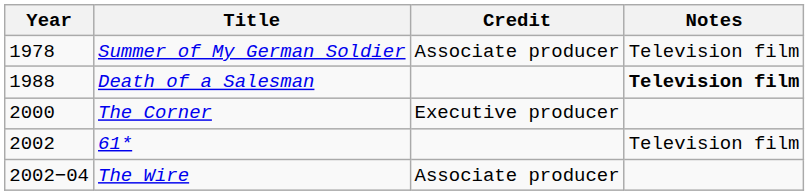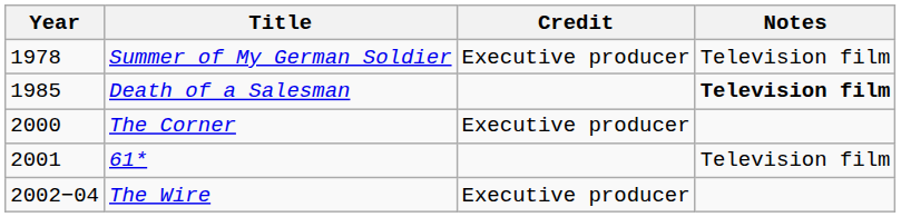Summer of My German Soldier | Credit: Associate producer -> Executive producer
Death of a Salesman | Year: 1988 -> 1985
61* | Year: 2002 -> 2001
The Wire | Credit: Associate producer -> Executive producer
